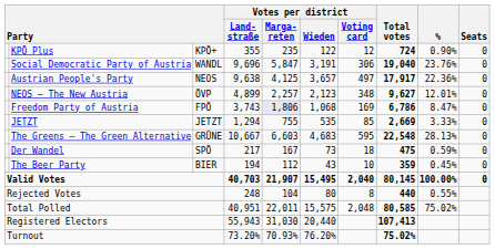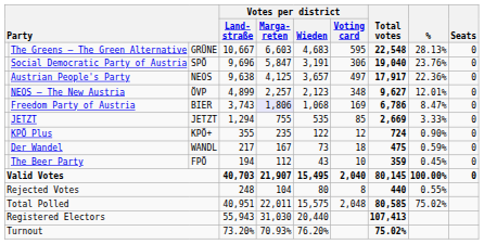rows swapped: The Greens – The Green Alternative <-> KPÖ Plus
Social Democratic Party of Austria | column 3: WANDL -> SPÖ
Freedom Party of Austria | column 3: FPÖ -> BIER
Der Wandel | column 3: SPÖ -> WANDL
The Beer Party | column 3: BIER -> FPÖ
